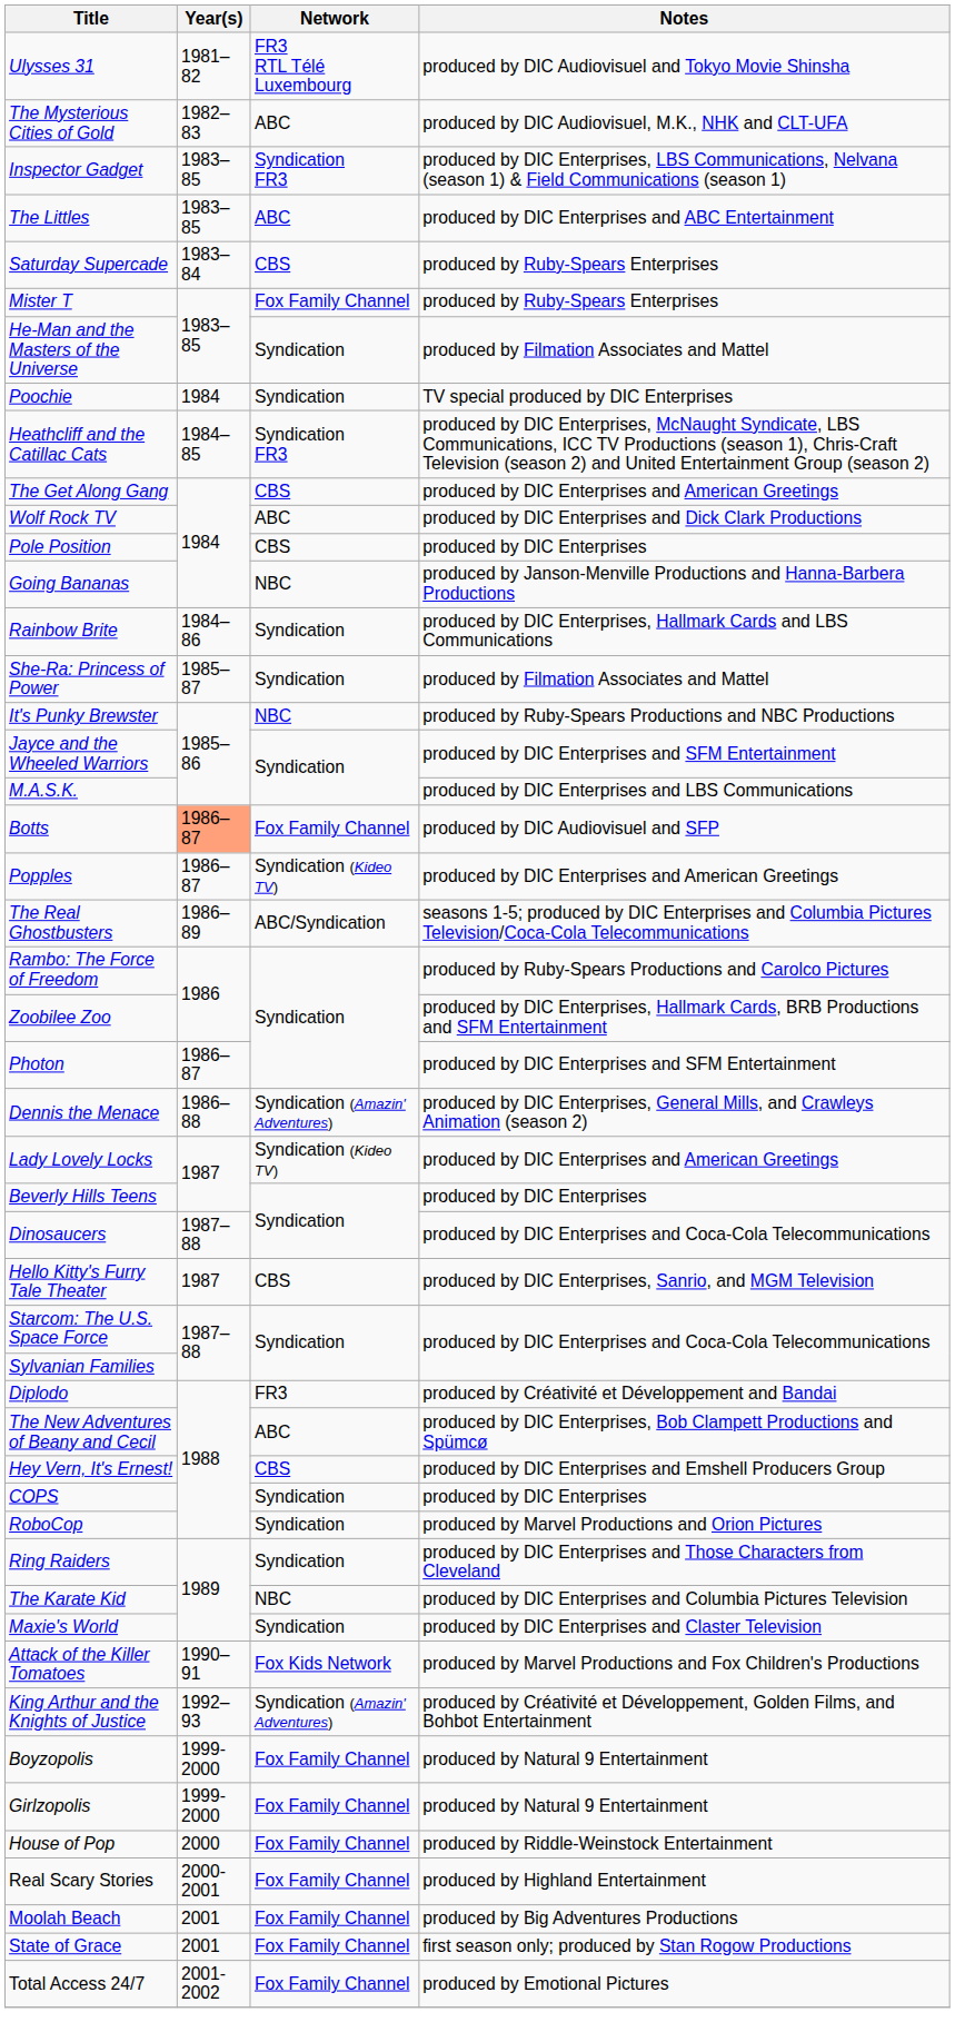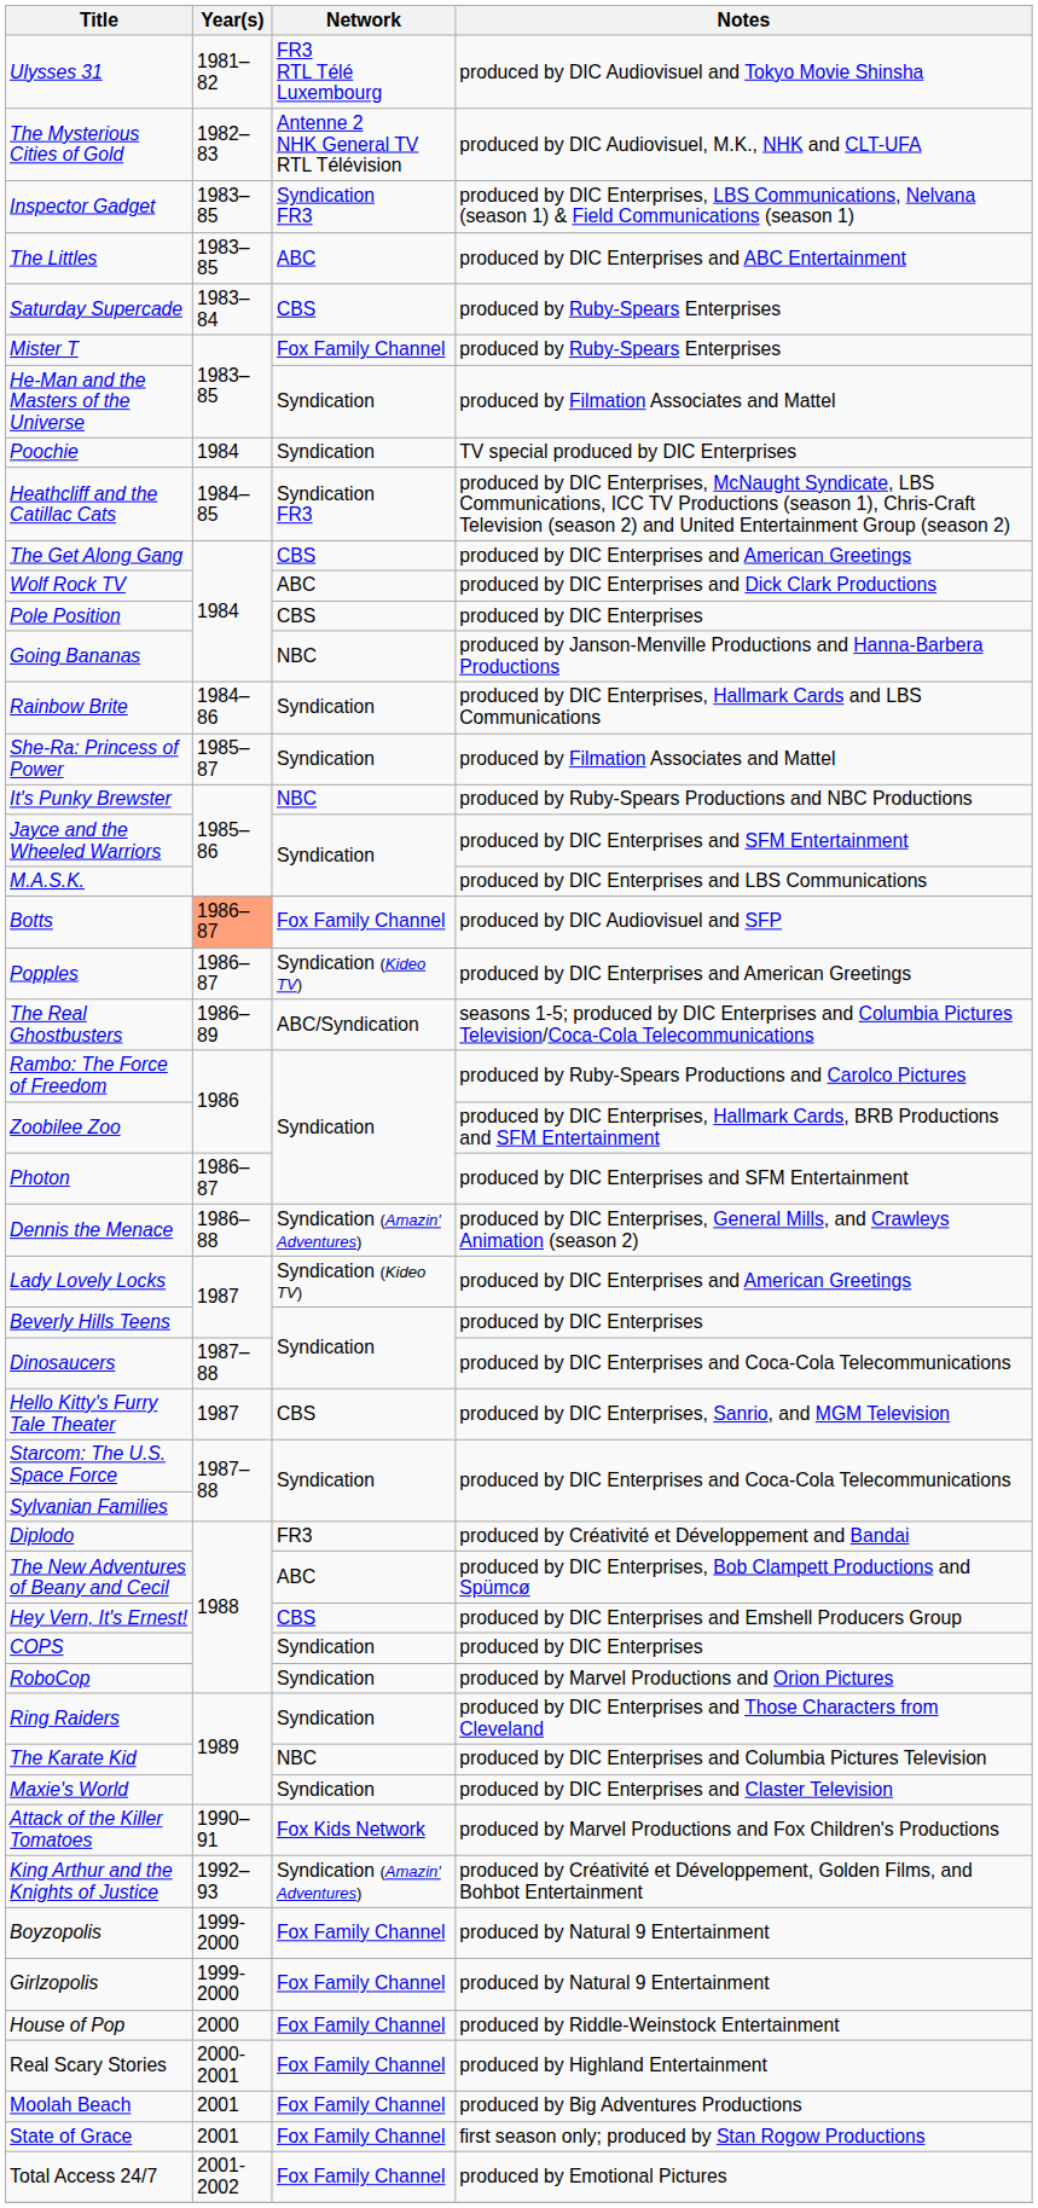The Mysterious Cities of Gold | Network: ABC -> Antenne 2 NHK General TV RTL Télévision
